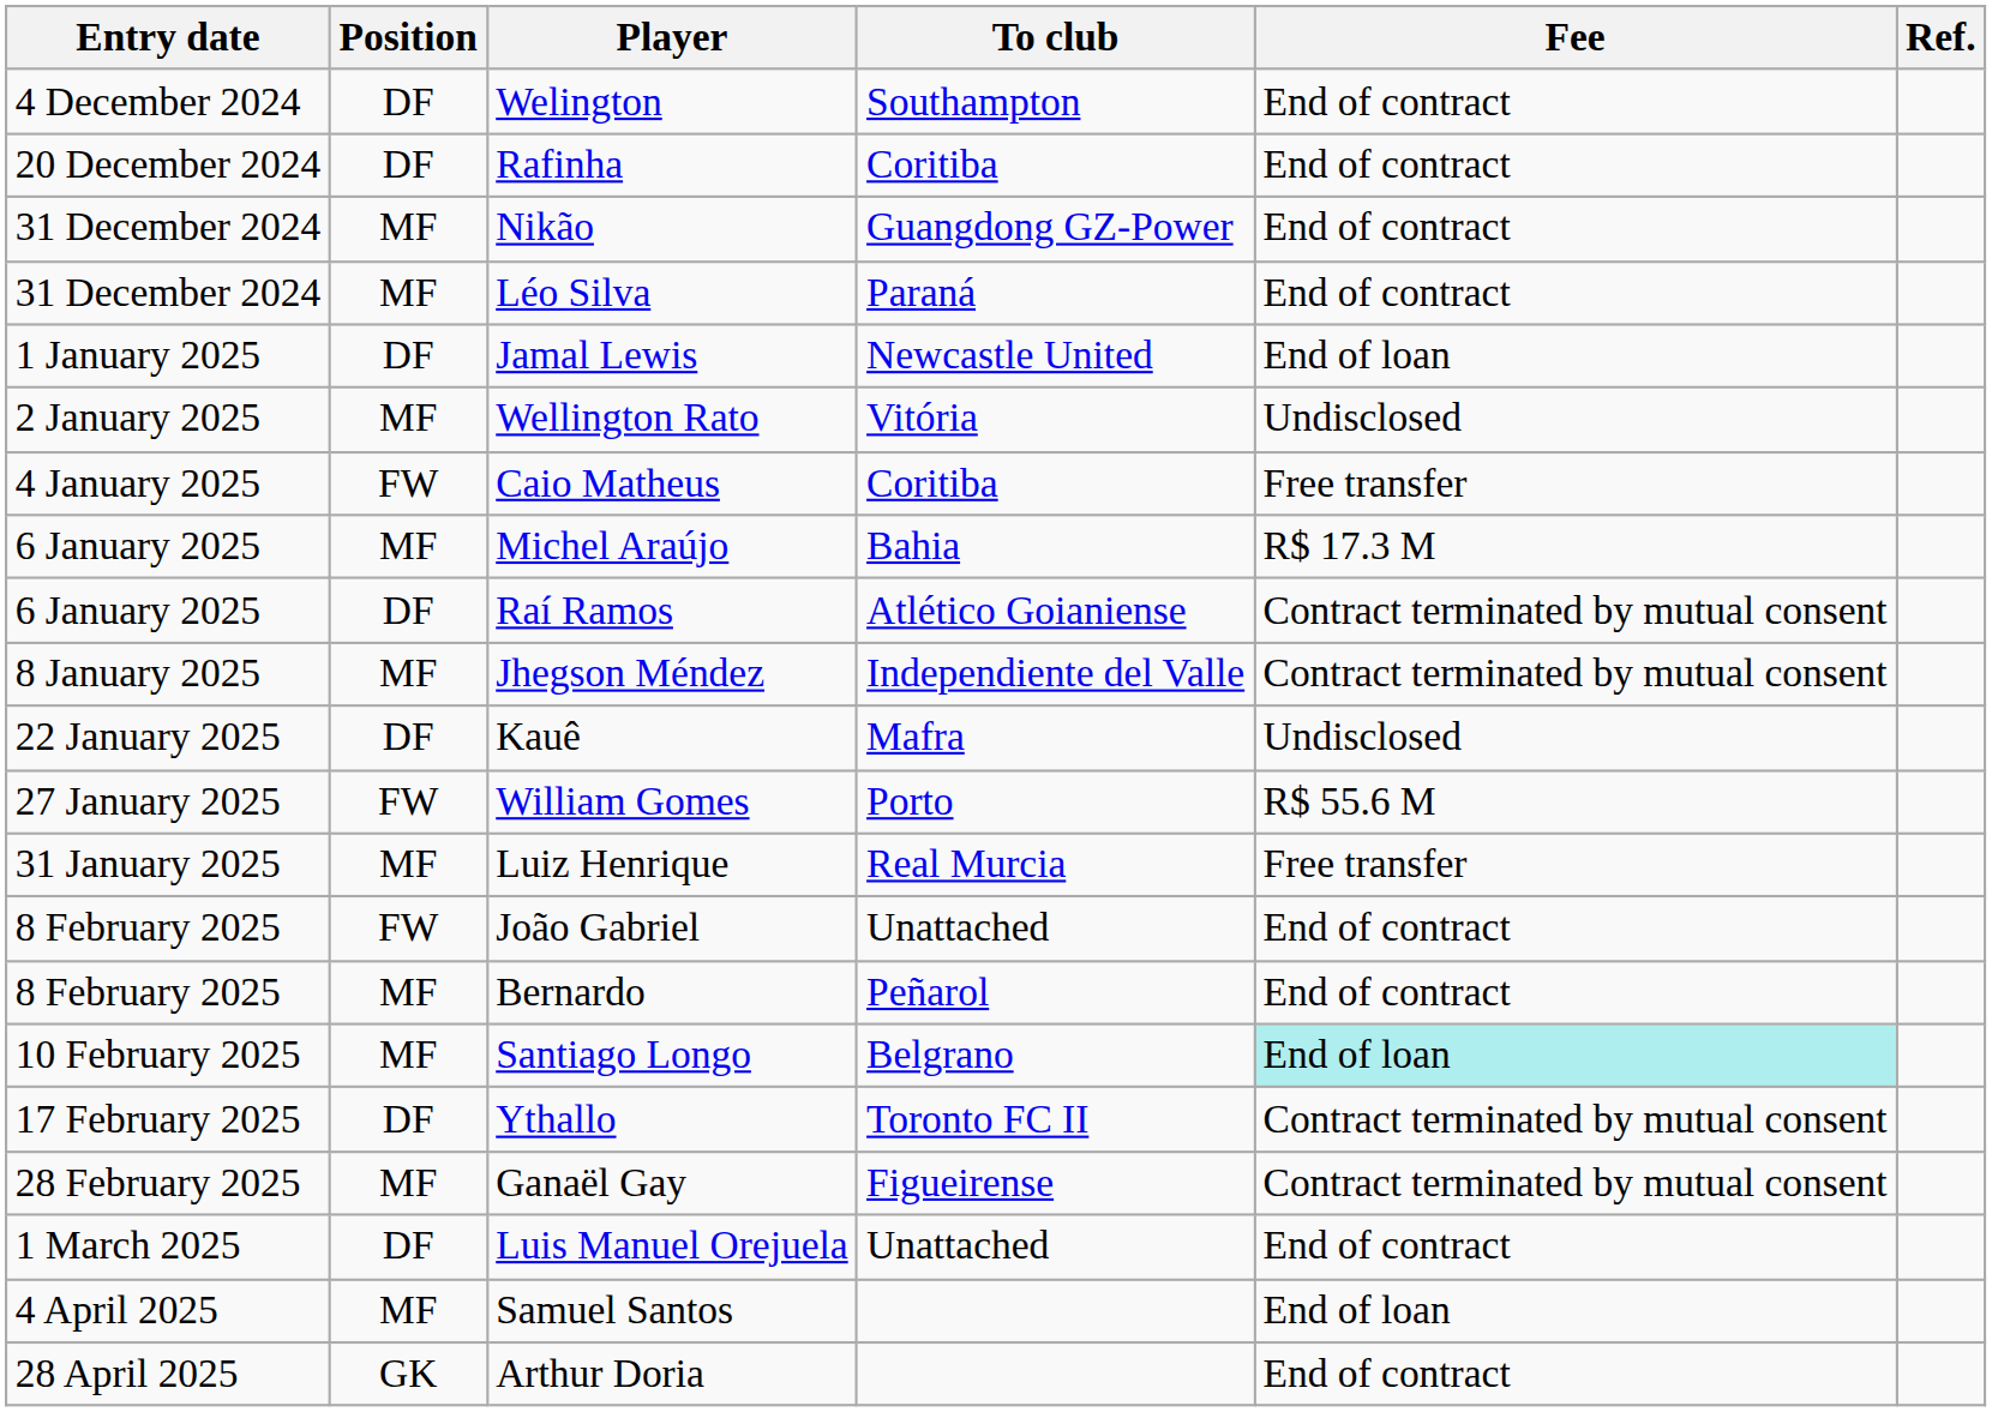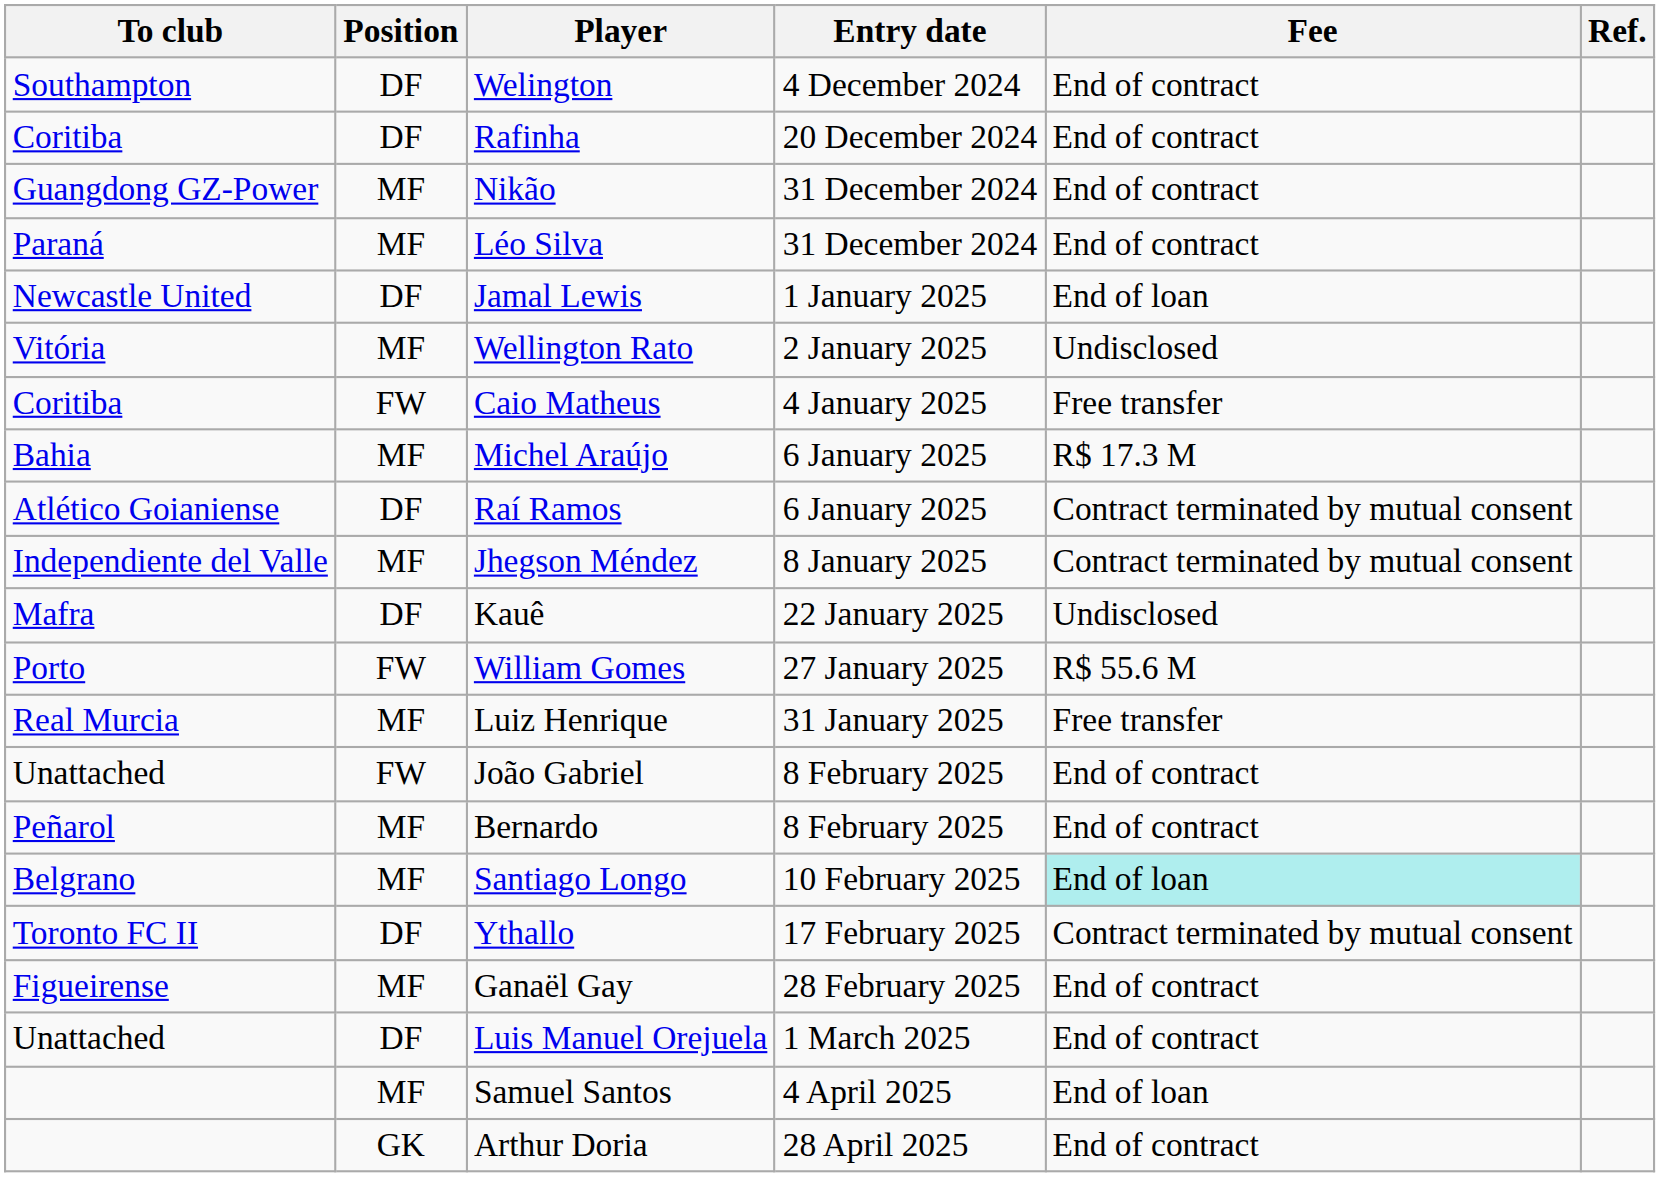columns swapped: Entry date <-> To club
Ganaël Gay | Fee: Contract terminated by mutual consent -> End of contract
